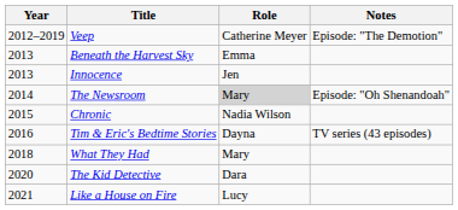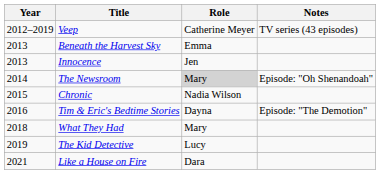Veep | Notes: Episode: "The Demotion" -> TV series (43 episodes)
Tim & Eric's Bedtime Stories | Notes: TV series (43 episodes) -> Episode: "The Demotion"
The Kid Detective | Year: 2020 -> 2019
The Kid Detective | Role: Dara -> Lucy
Like a House on Fire | Role: Lucy -> Dara
